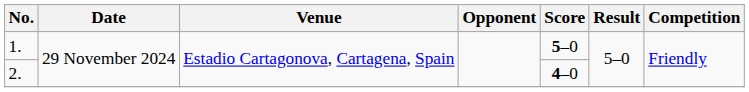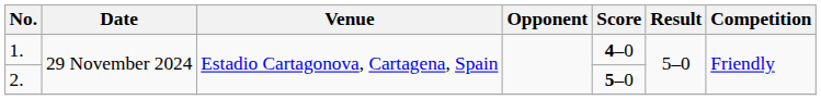1. | Score: 5–0 -> 4–0
2. | Score: 4–0 -> 5–0
